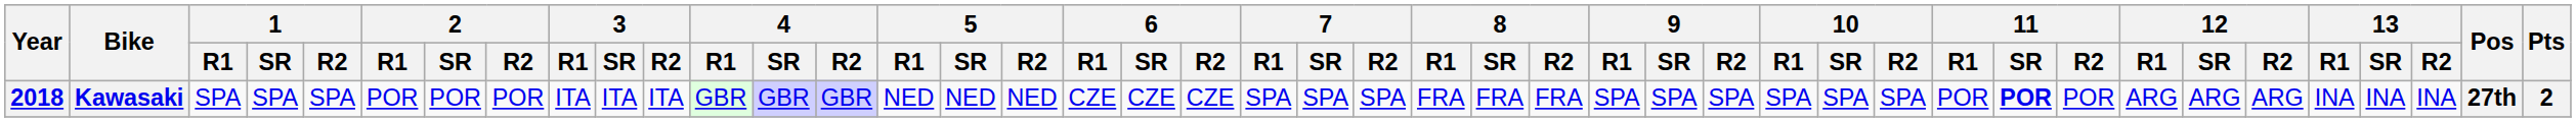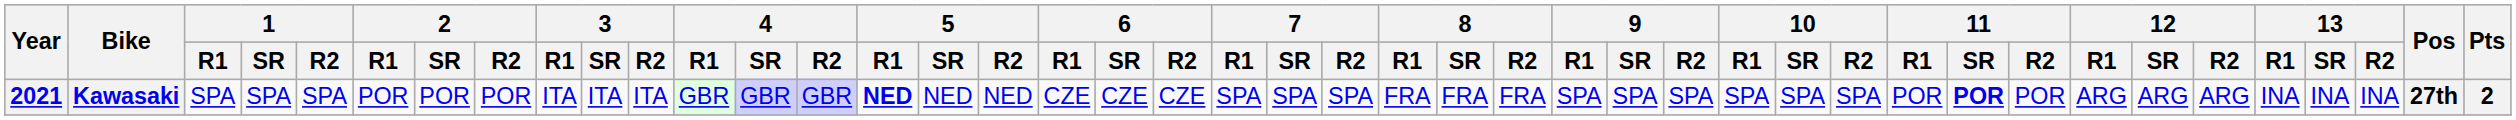Kawasaki | Year: 2018 -> 2021
Kawasaki | 5 / R1: normal -> bold
